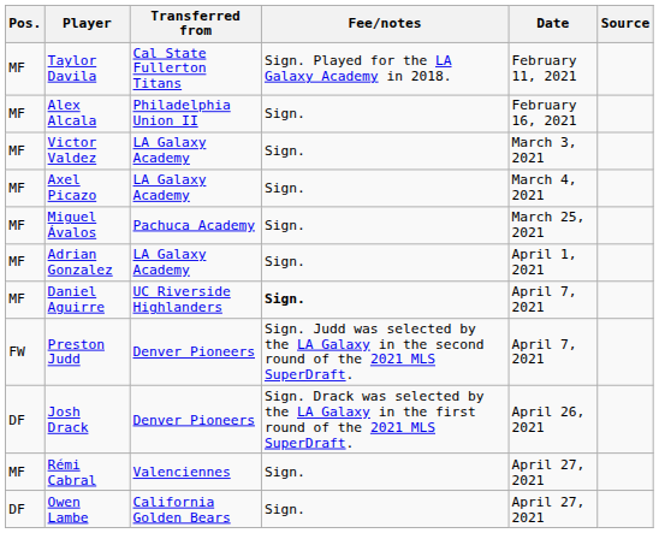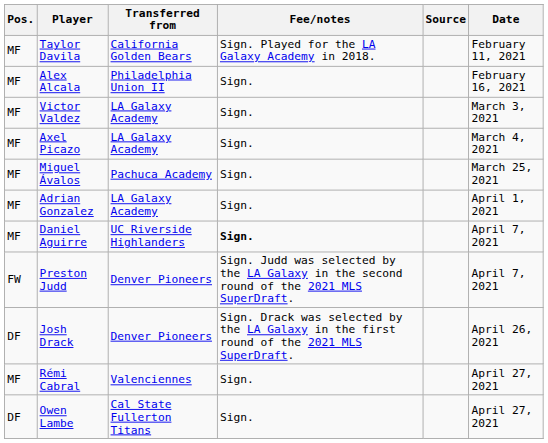columns swapped: Date <-> Source
Taylor Davila | Transferred from: Cal State Fullerton Titans -> California Golden Bears
Owen Lambe | Transferred from: California Golden Bears -> Cal State Fullerton Titans
